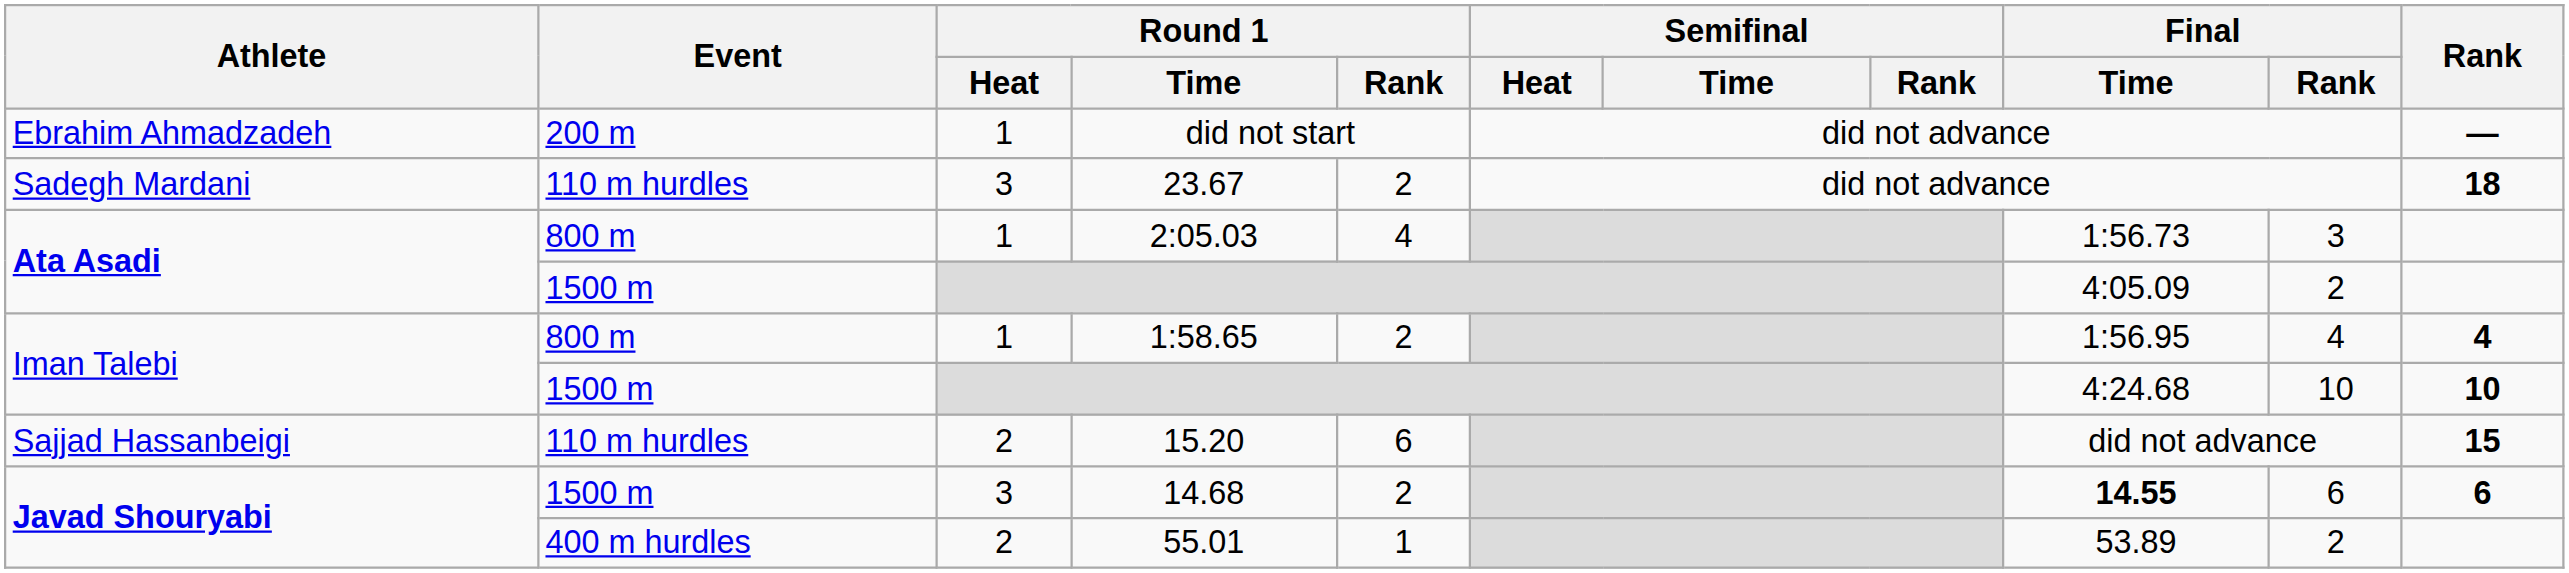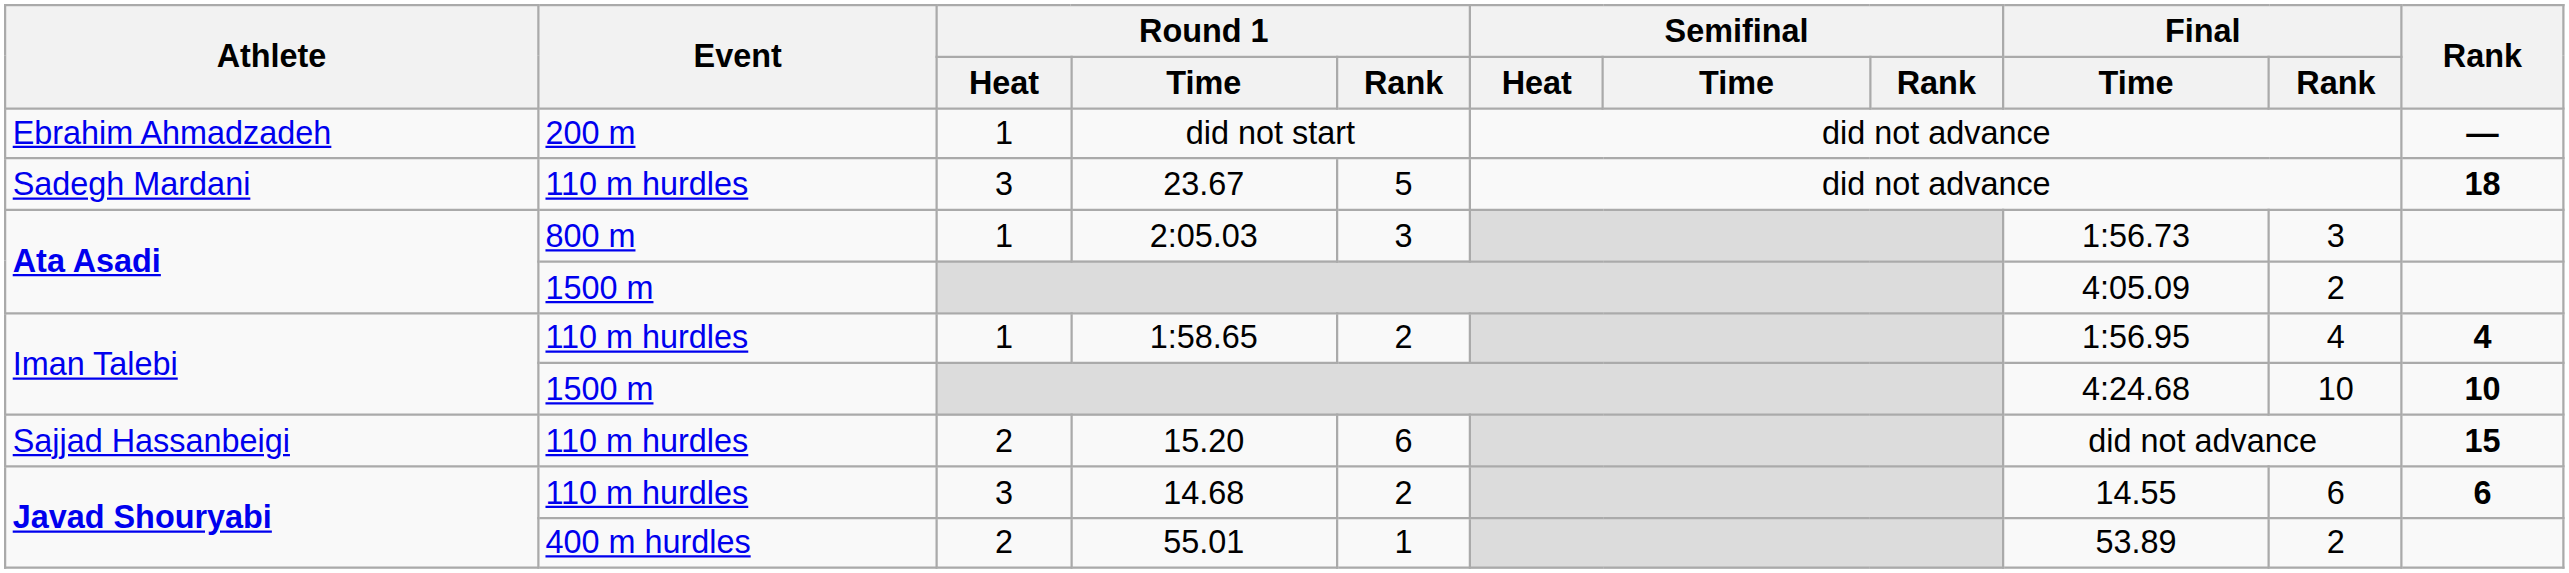23.67 | Round 1 / Rank: 2 -> 5
2:05.03 | Round 1 / Rank: 4 -> 3
1:58.65 | Event: 800 m -> 110 m hurdles
14.68 | Event: 1500 m -> 110 m hurdles
14.68 | Final / Time: bold -> normal
